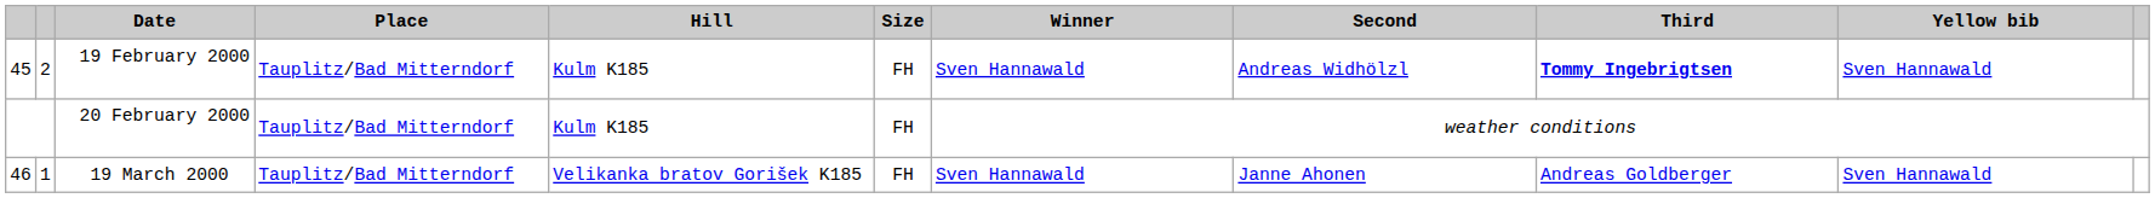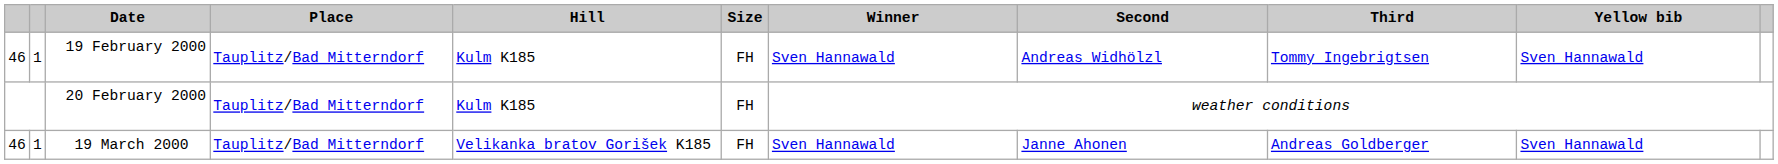19 February 2000 | column 1: 45 -> 46
19 February 2000 | column 2: 2 -> 1
19 February 2000 | Third: bold -> normal
